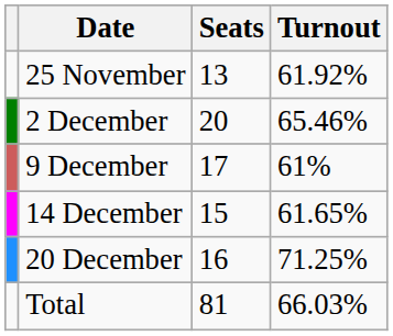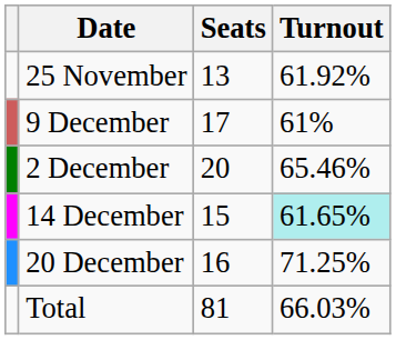rows swapped: 2 December <-> 9 December
14 December | Turnout: no background -> paleturquoise background
